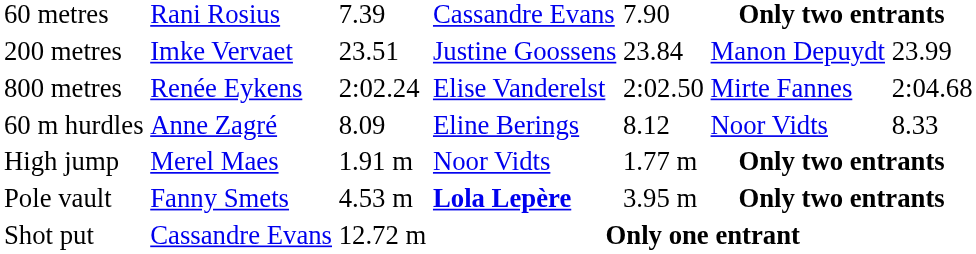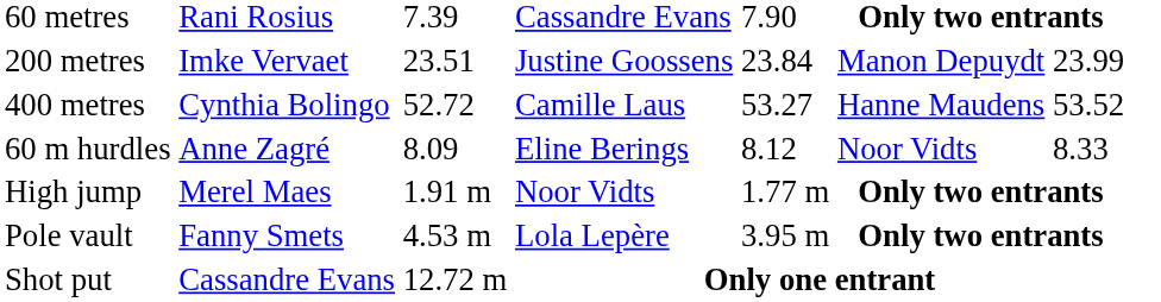+ row: 400 metres | Cynthia Bolingo | 52.72 | Camille Laus | 53.27 | Hanne Maudens | 53.52
- row: 800 metres | Renée Eykens | 2:02.24 | Elise Vanderelst | 2:02.50 | Mirte Fannes | 2:04.68
Pole vault | column 4: bold -> normal
